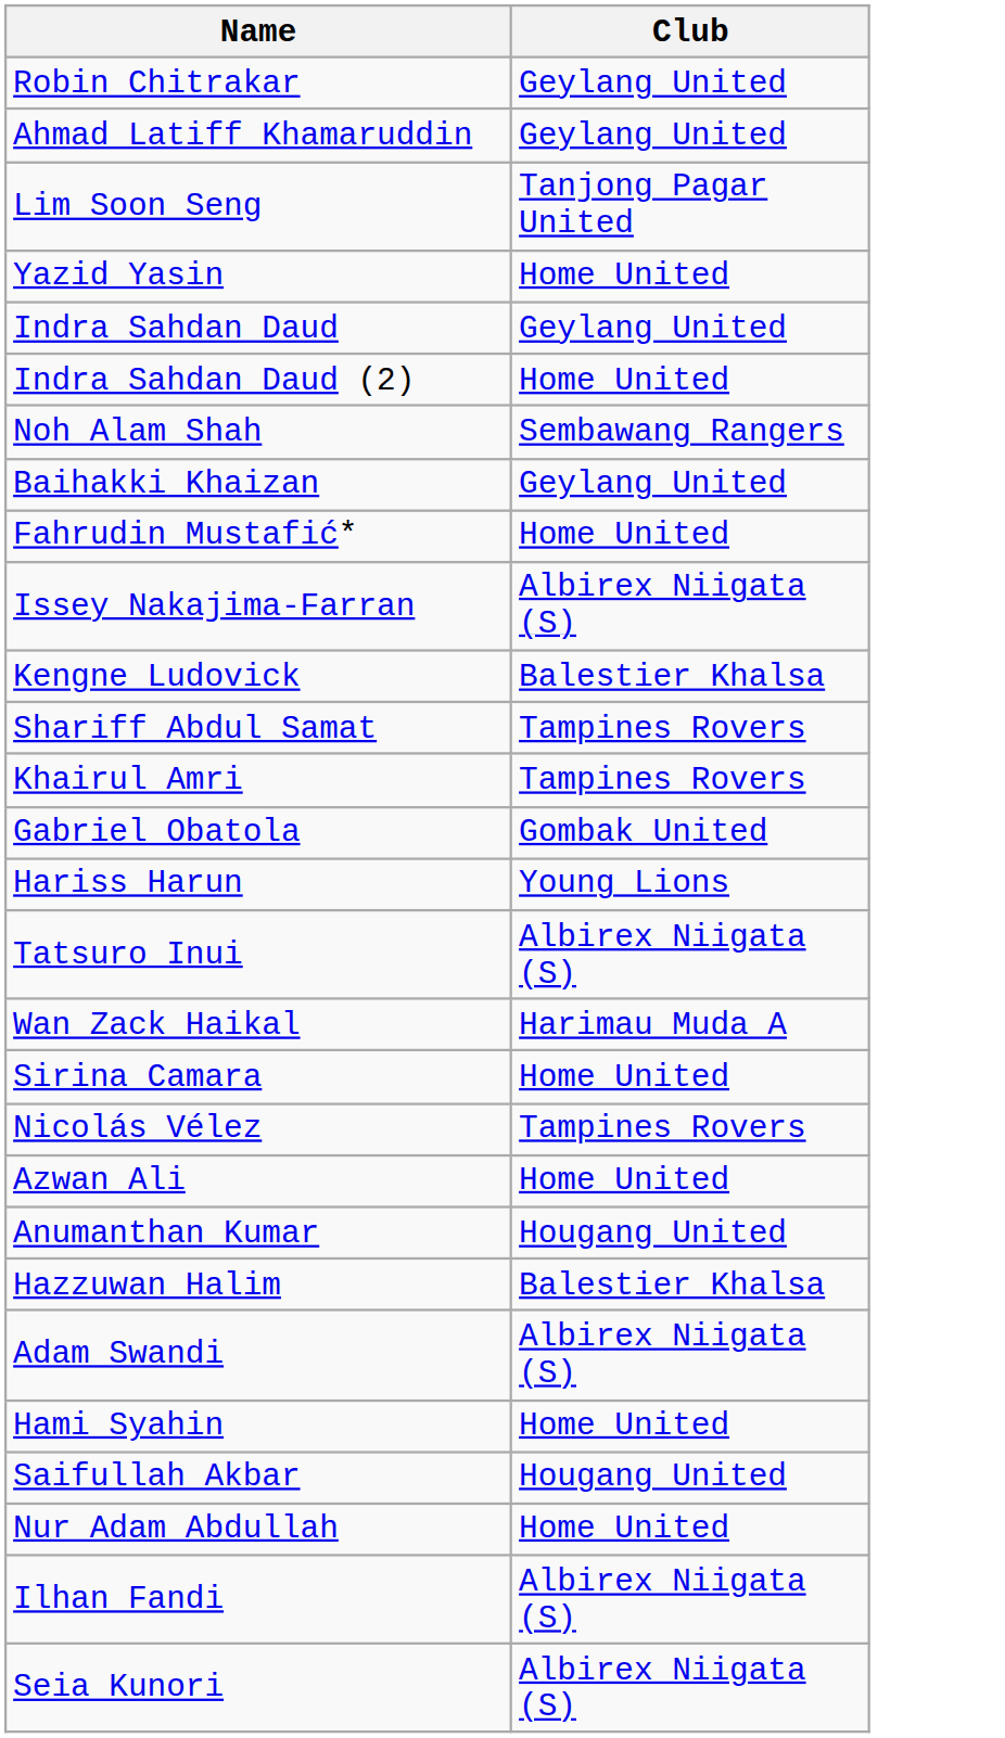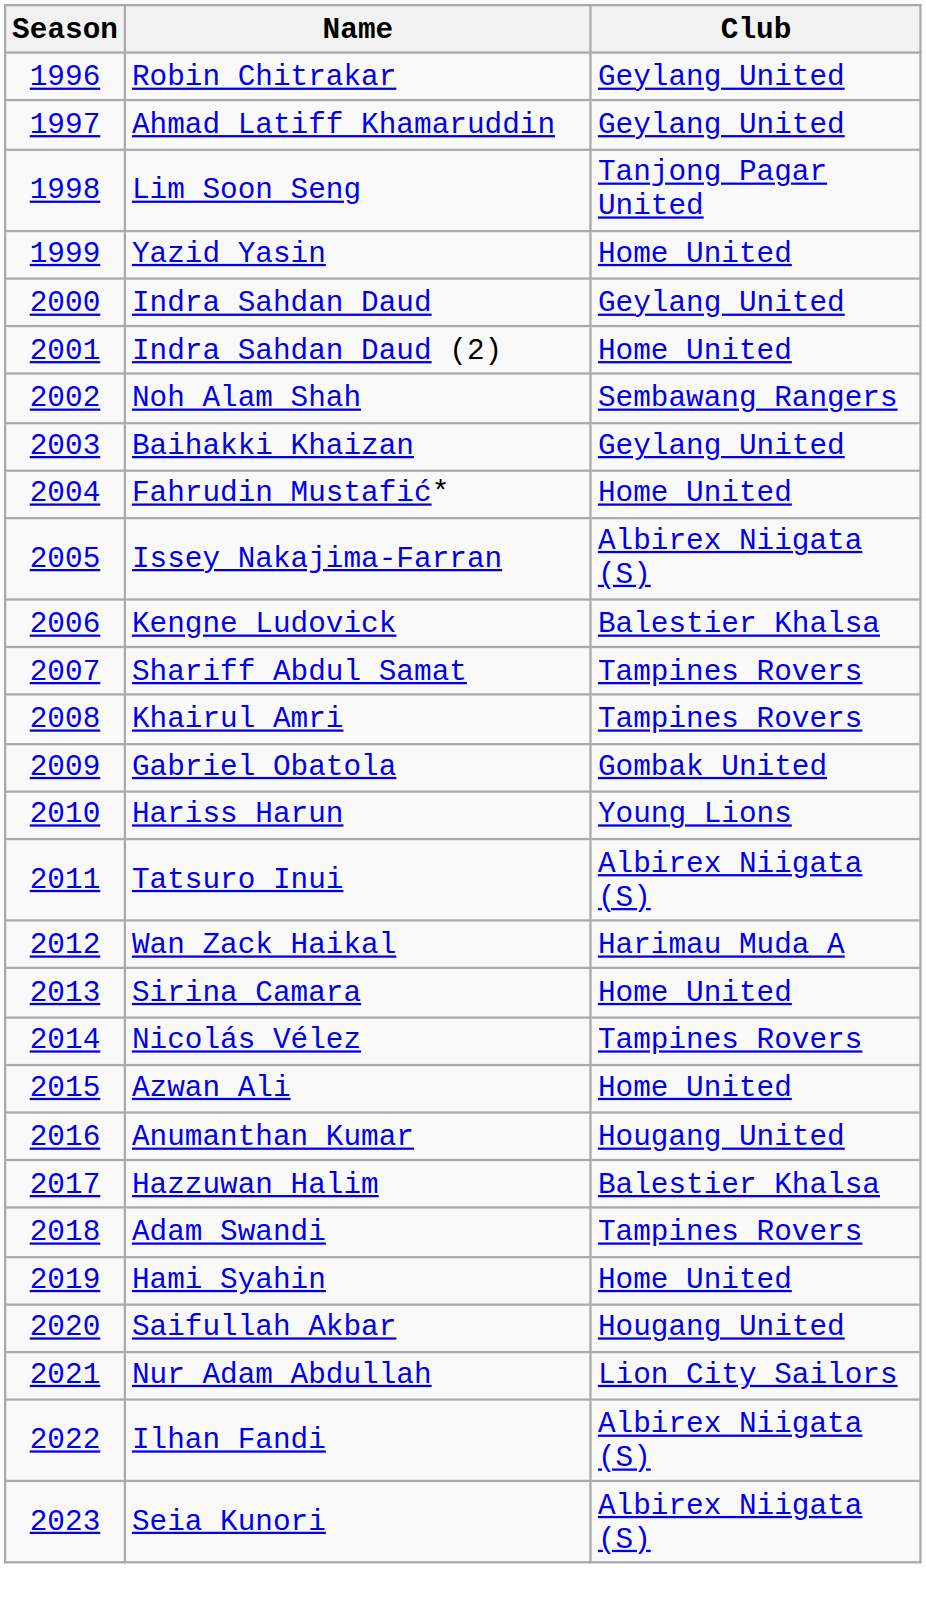+ column: Season | 1996 | 1997 | 1998 | 1999 | 2000 | 2001 | 2002 | 2003 | 2004 | 2005 | 2006 | 2007 | 2008 | 2009 | 2010 | 2011 | 2012 | 2013 | 2014 | 2015 | 2016 | 2017 | 2018 | 2019 | 2020 | 2021 | 2022 | 2023
Adam Swandi | Club: Albirex Niigata (S) -> Tampines Rovers
Nur Adam Abdullah | Club: Home United -> Lion City Sailors
